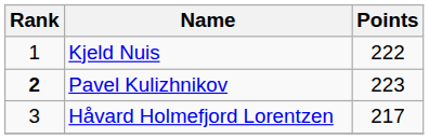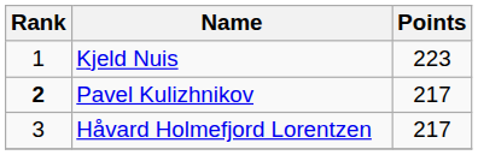Kjeld Nuis | Points: 222 -> 223
Pavel Kulizhnikov | Points: 223 -> 217
